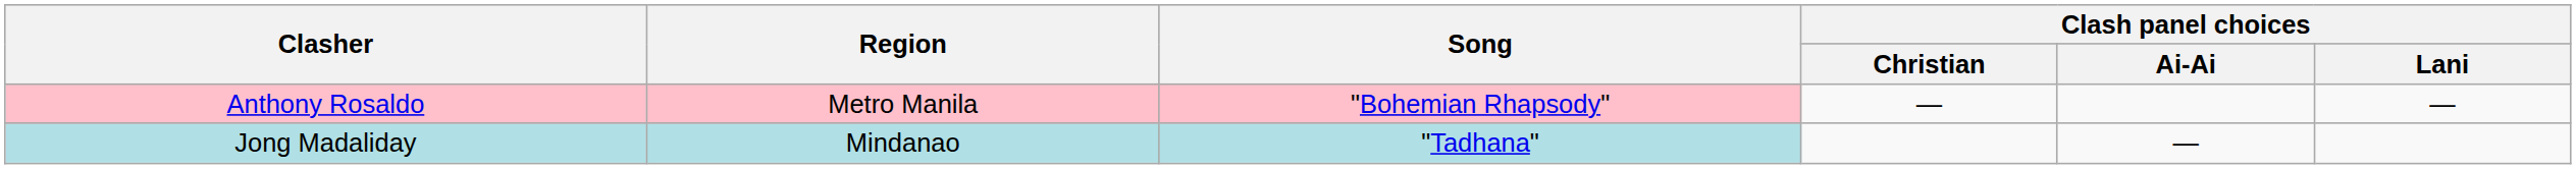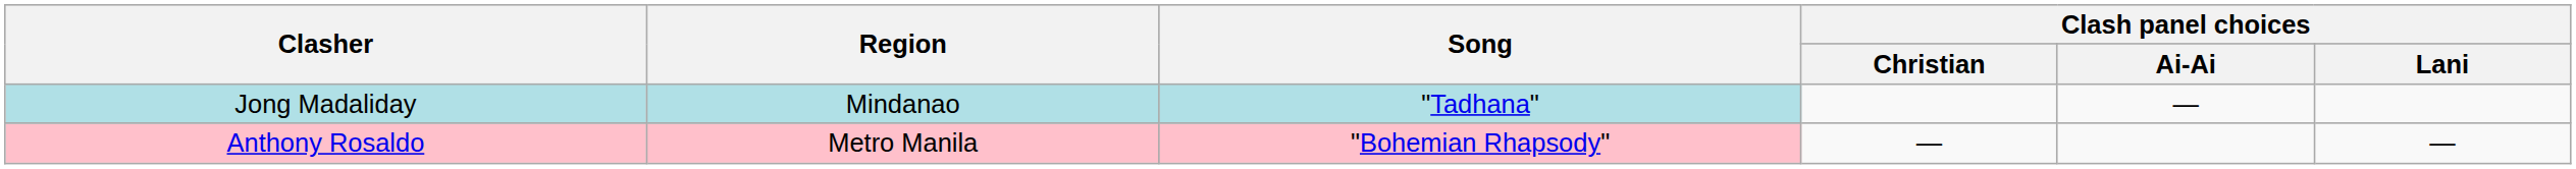rows swapped: Jong Madaliday <-> Anthony Rosaldo
